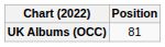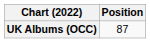UK Albums (OCC) | Position: 81 -> 87
